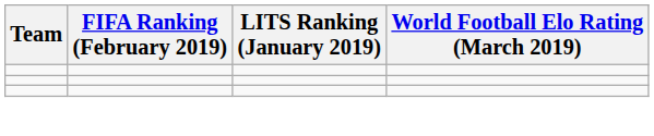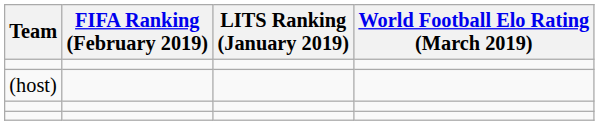+ row: (host)
